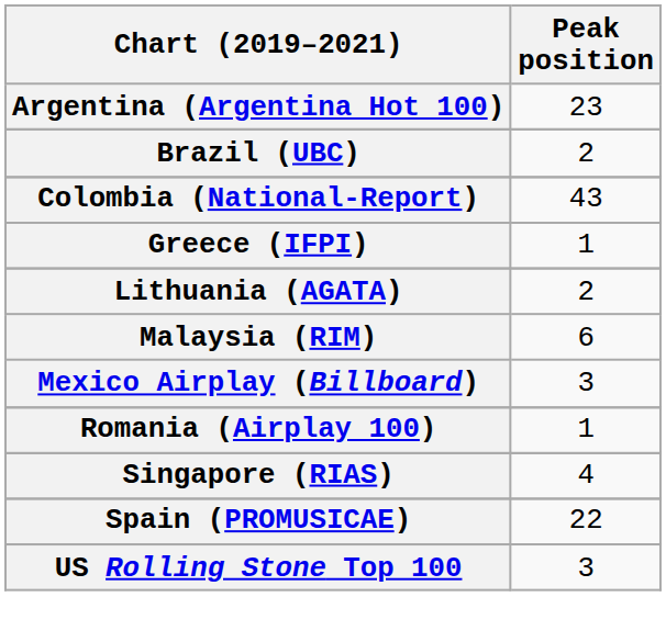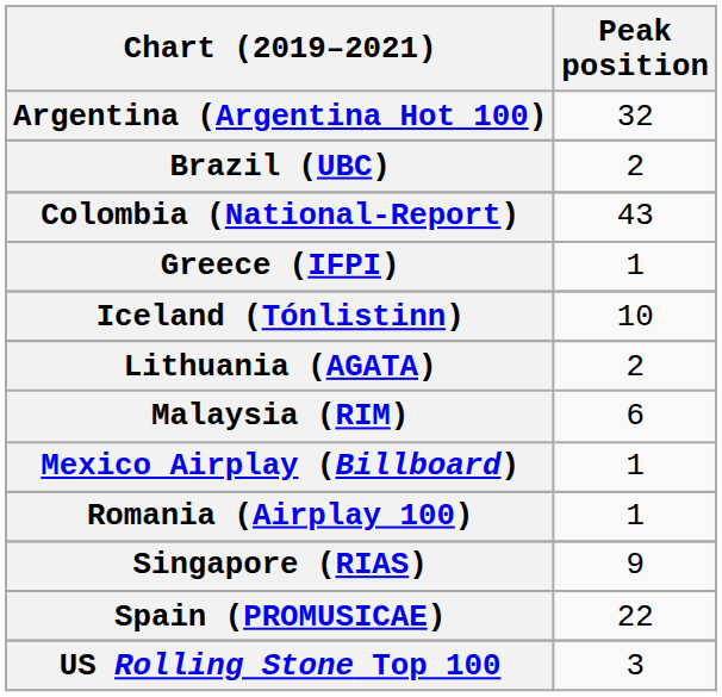Argentina (Argentina Hot 100) | Peak position: 23 -> 32
+ row: Iceland (Tónlistinn) | 10
Mexico Airplay (Billboard) | Peak position: 3 -> 1
Singapore (RIAS) | Peak position: 4 -> 9
